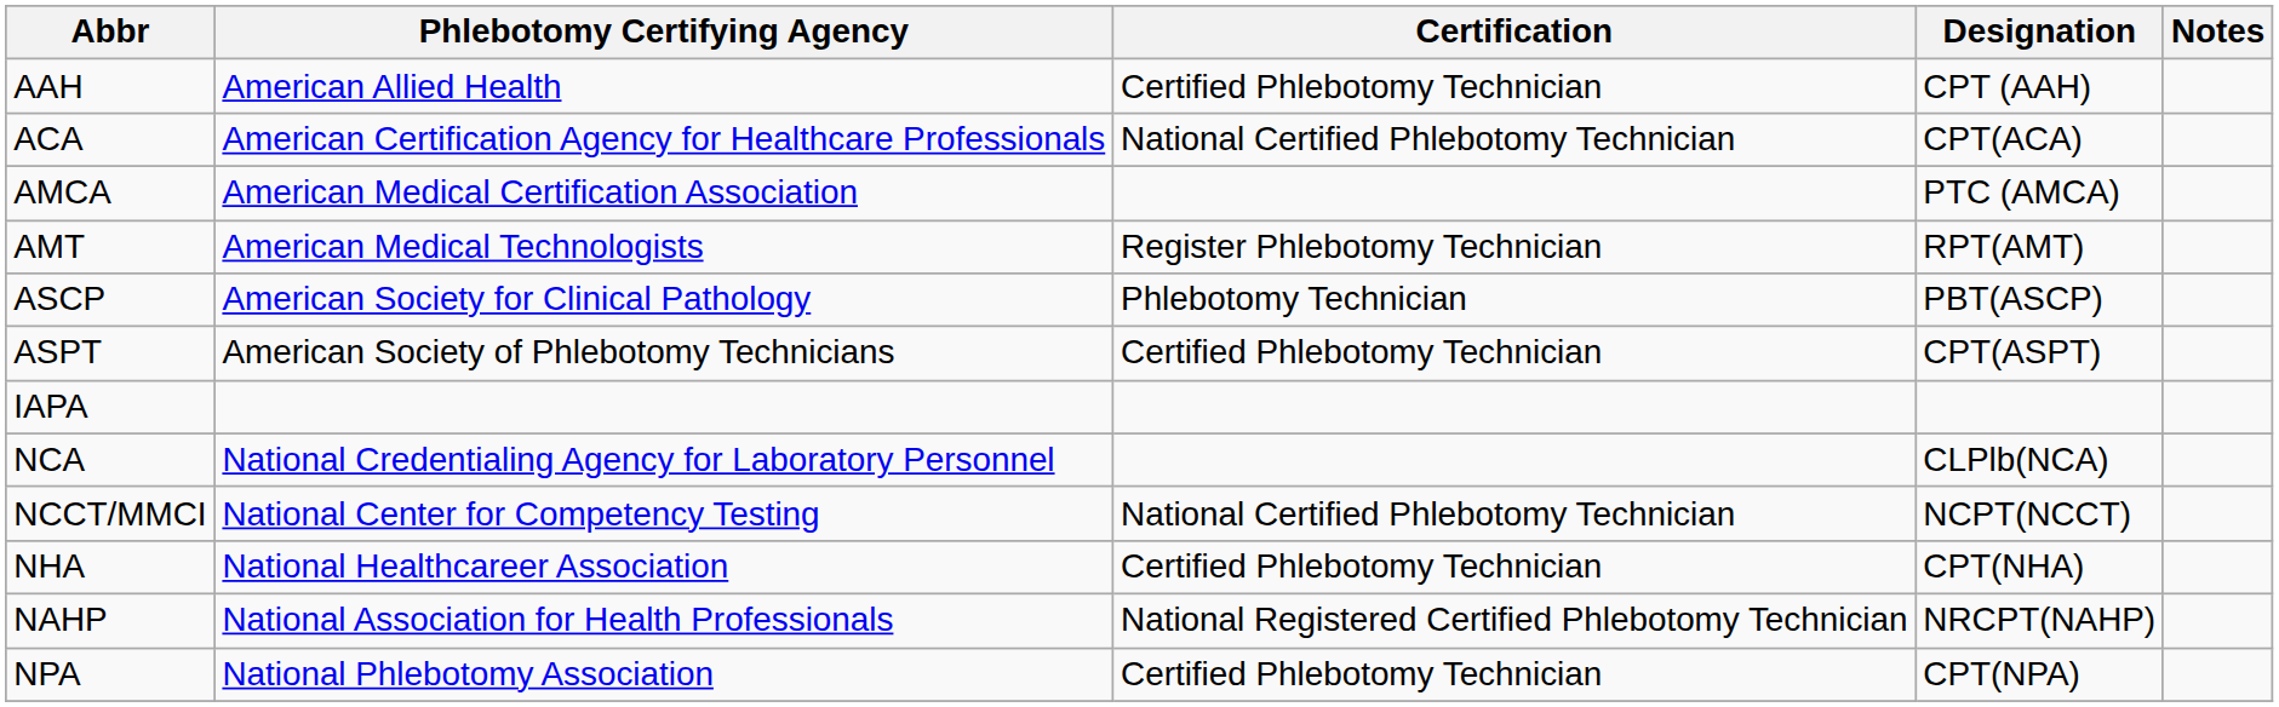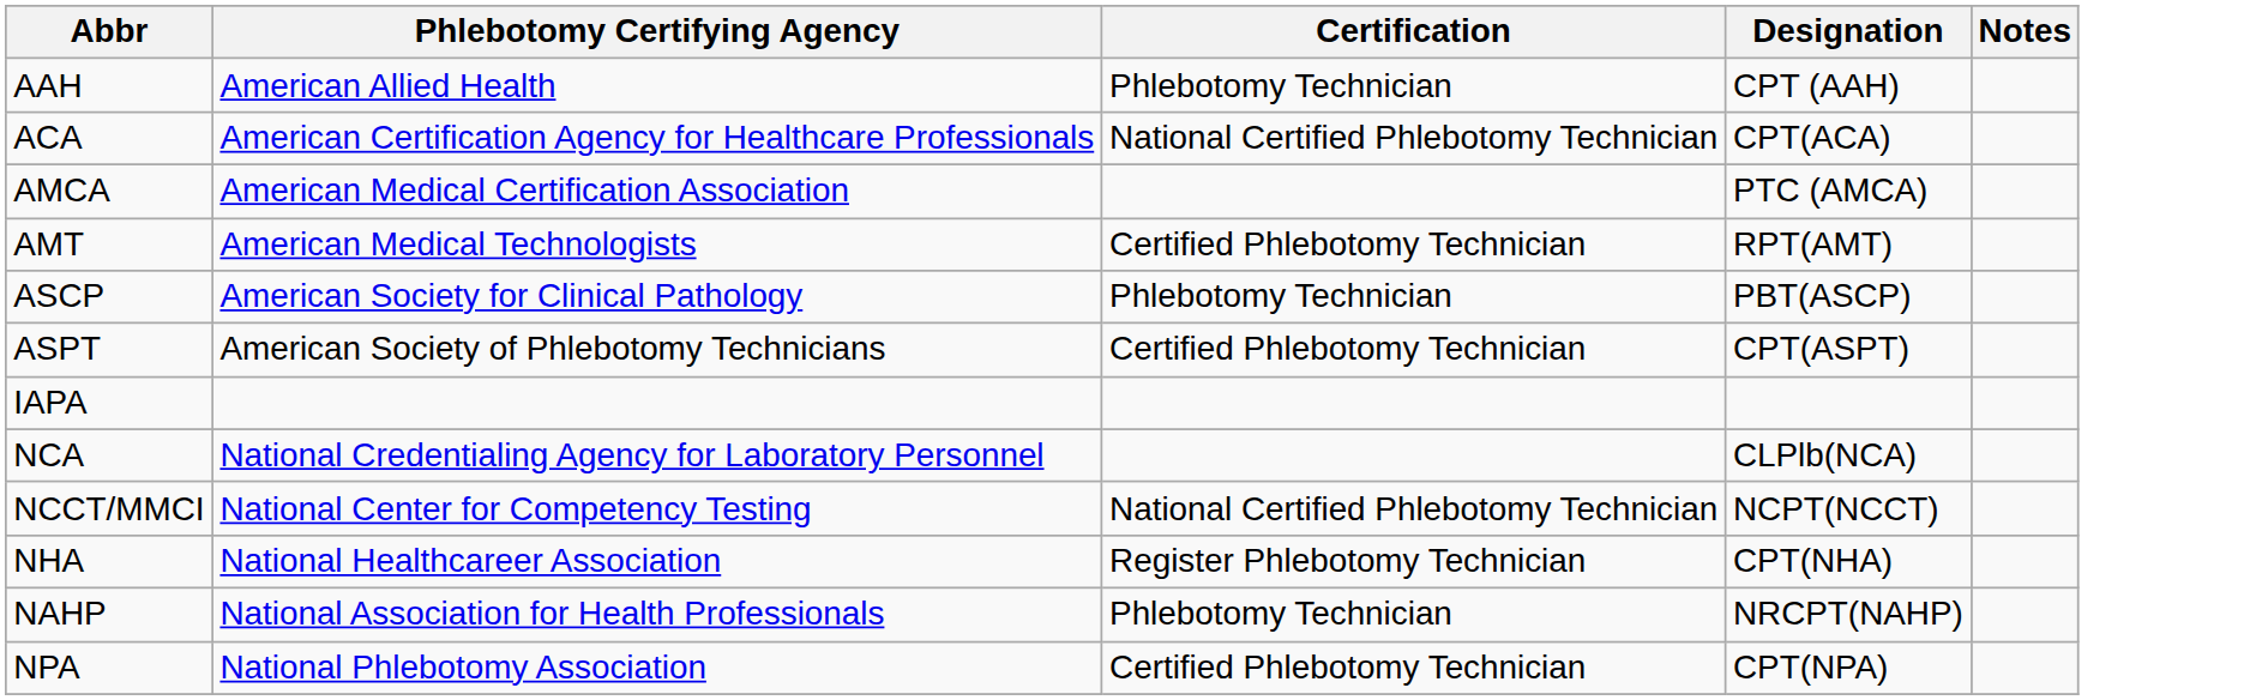AAH | Certification: Certified Phlebotomy Technician -> Phlebotomy Technician
AMT | Certification: Register Phlebotomy Technician -> Certified Phlebotomy Technician
NHA | Certification: Certified Phlebotomy Technician -> Register Phlebotomy Technician
NAHP | Certification: National Registered Certified Phlebotomy Technician -> Phlebotomy Technician
